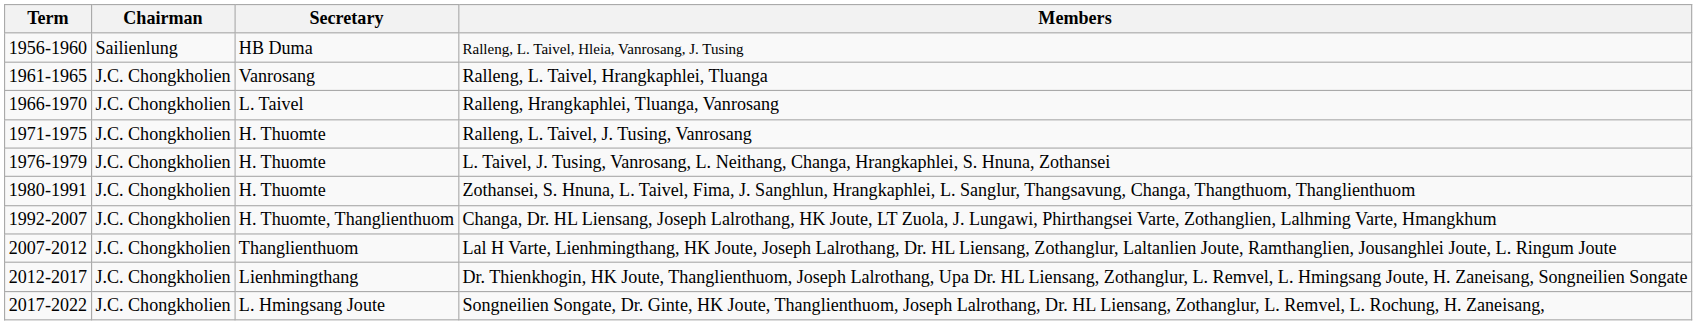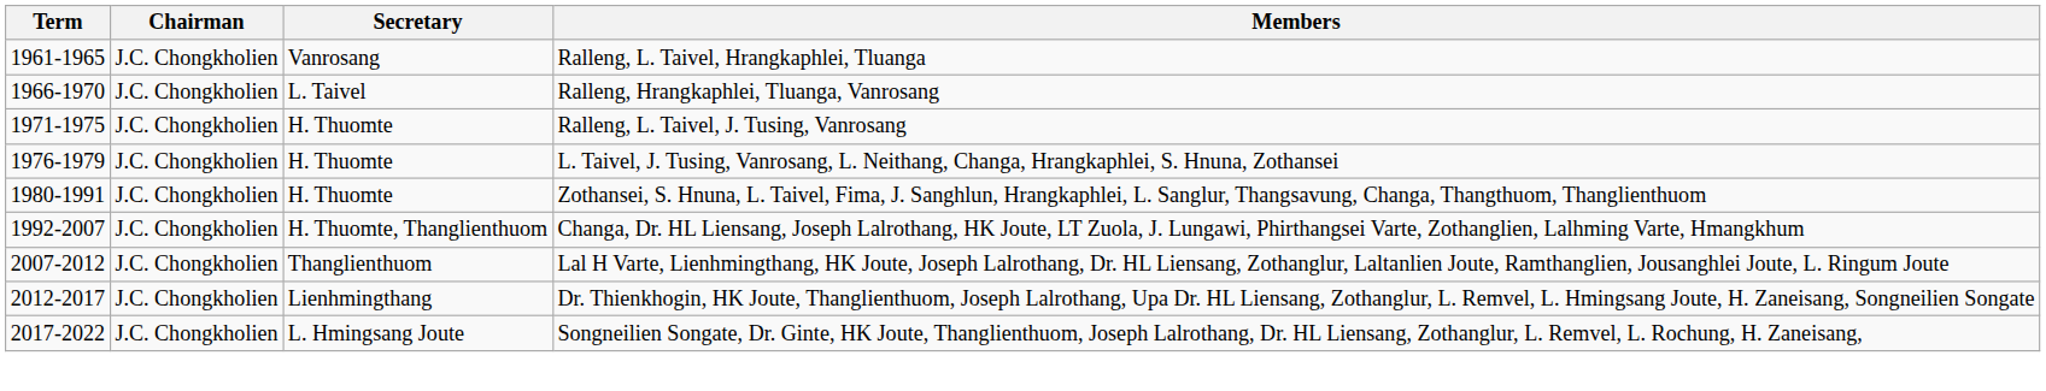- row: 1956-1960 | Sailienlung | HB Duma | Ralleng, L. Taivel, Hleia, Vanrosang, J. Tusing
